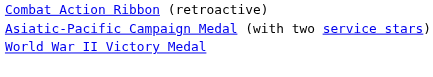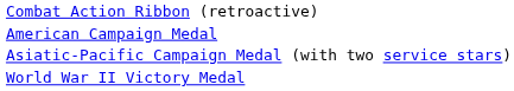+ row: American Campaign Medal
